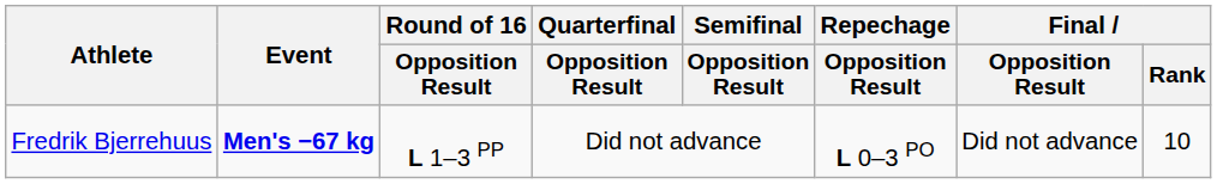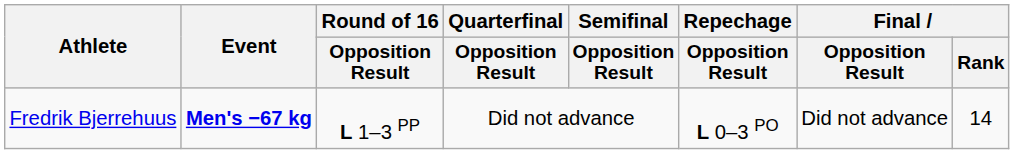Fredrik Bjerrehuus | Final / Rank: 10 -> 14
